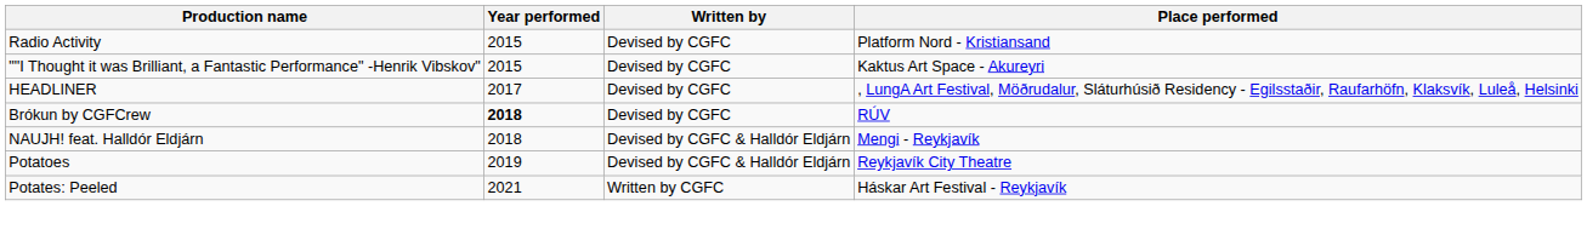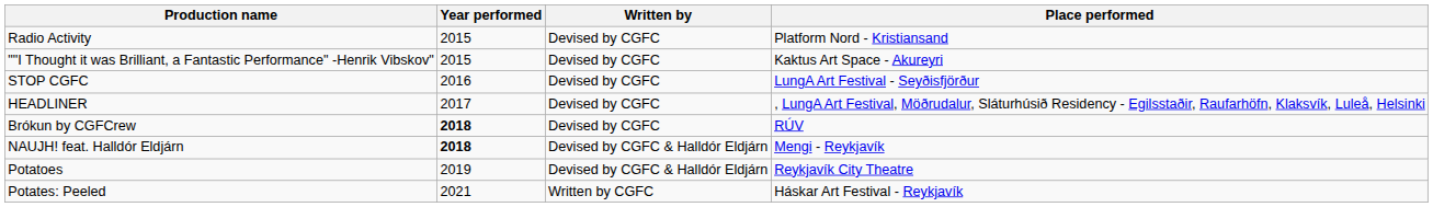+ row: STOP CGFC | 2016 | Devised by CGFC | LungA Art Festival - Seyðisfjörður
NAUJH! feat. Halldór Eldjárn | Year performed: normal -> bold
